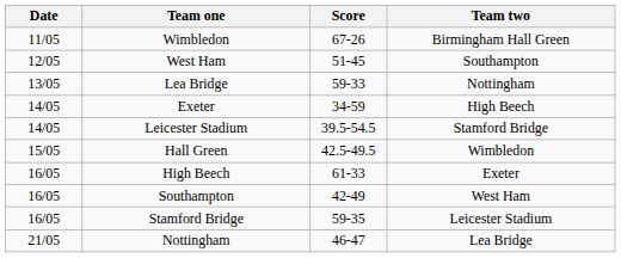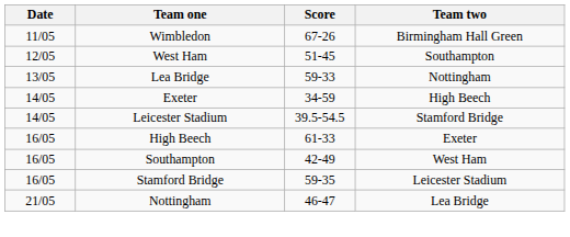- row: 15/05 | Hall Green | 42.5-49.5 | Wimbledon
